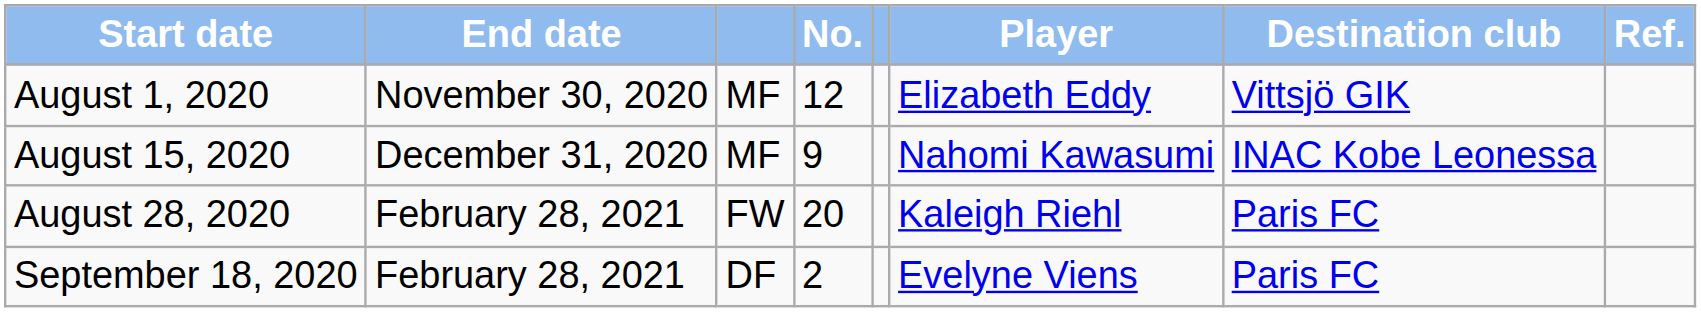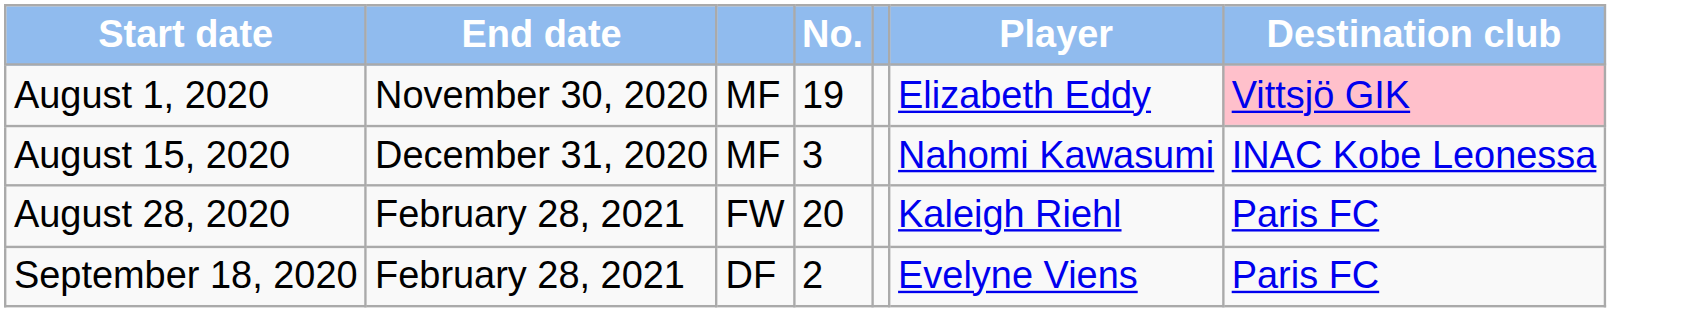- column: Ref.
August 1, 2020 | No.: 12 -> 19
August 1, 2020 | Destination club: no background -> pink background
August 15, 2020 | No.: 9 -> 3
